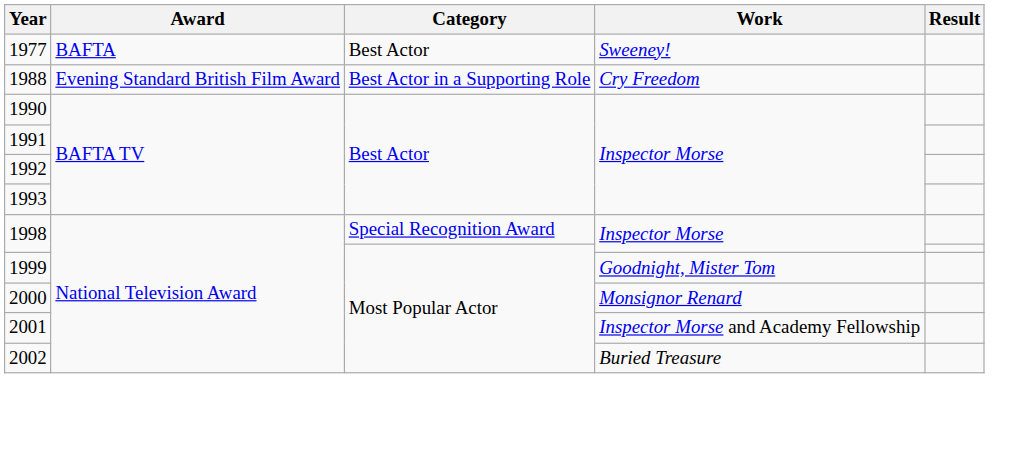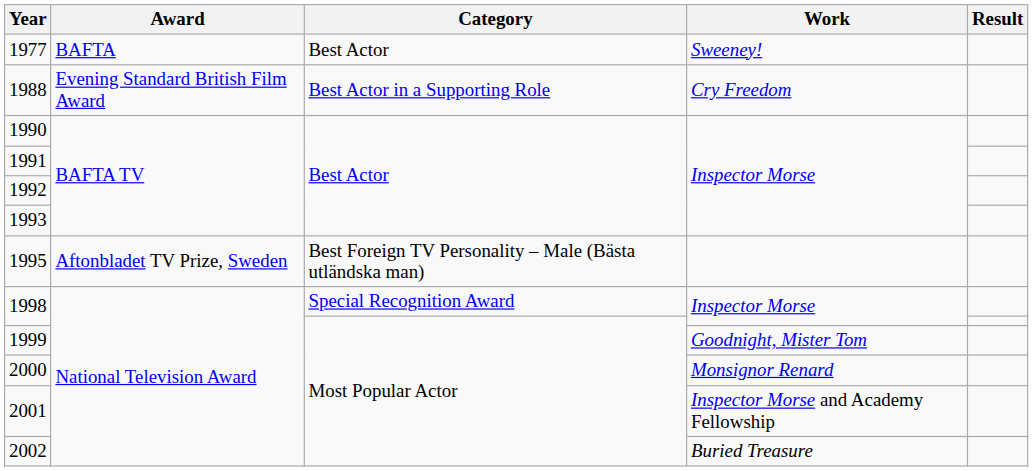+ row: 1995 | Aftonbladet TV Prize, Sweden | Best Foreign TV Personality – Male (Bästa utländska man)
